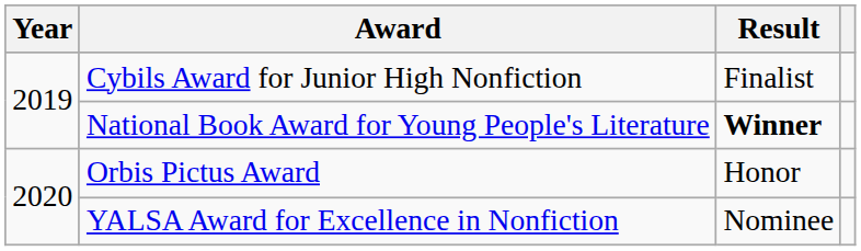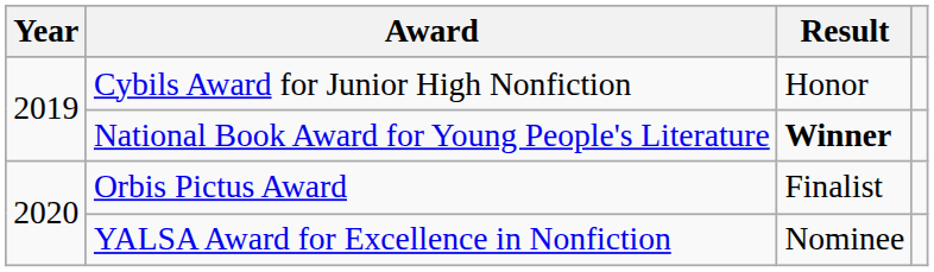Cybils Award for Junior High Nonfiction | Result: Finalist -> Honor
Orbis Pictus Award | Result: Honor -> Finalist
